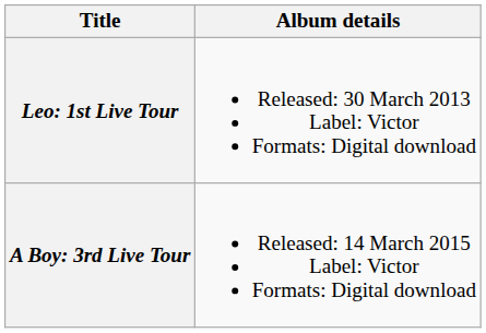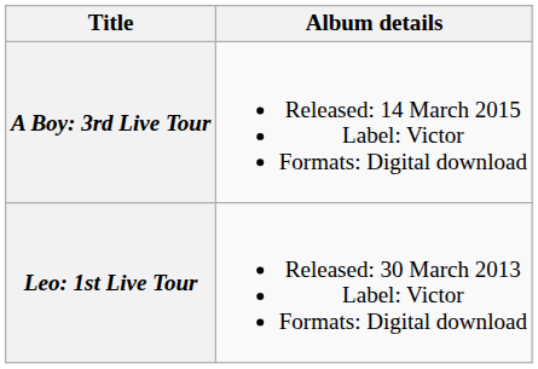rows swapped: Leo: 1st Live Tour <-> A Boy: 3rd Live Tour
